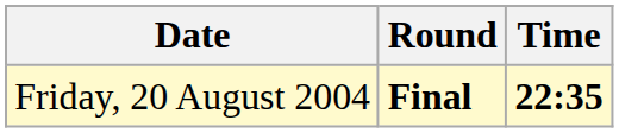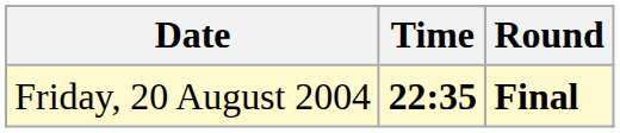columns swapped: Time <-> Round
